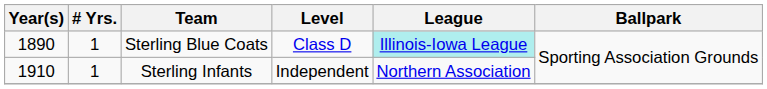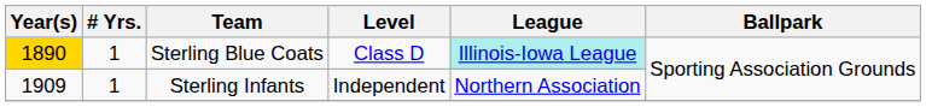Sterling Blue Coats | Year(s): no background -> gold background
Sterling Infants | Year(s): 1910 -> 1909
